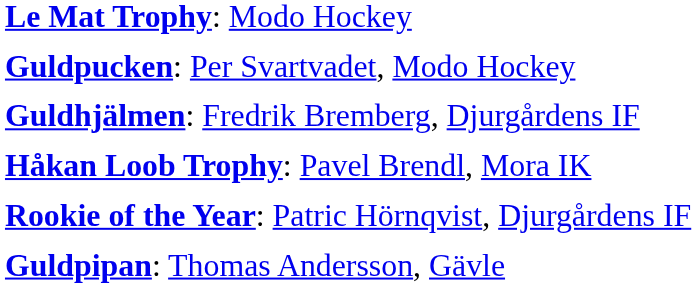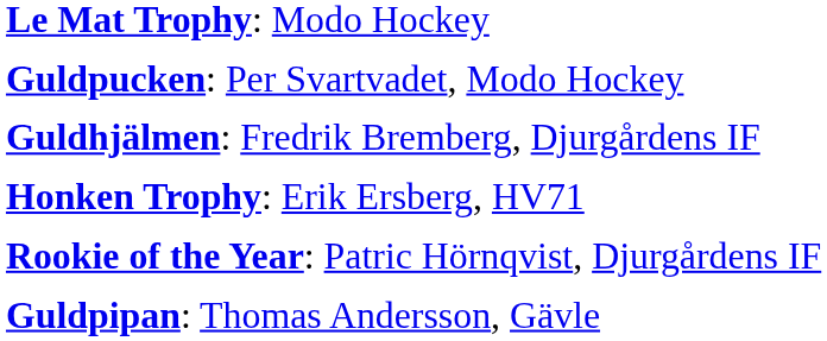+ row: Honken Trophy: Erik Ersberg, HV71
- row: Håkan Loob Trophy: Pavel Brendl, Mora IK
